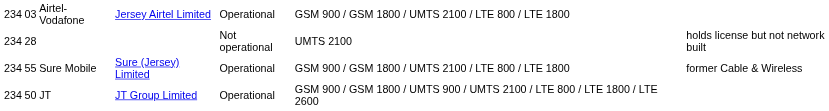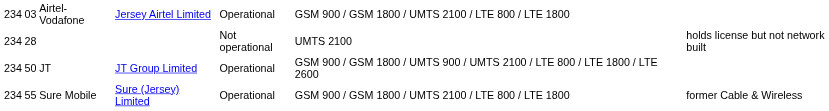rows swapped: JT <-> Sure Mobile
